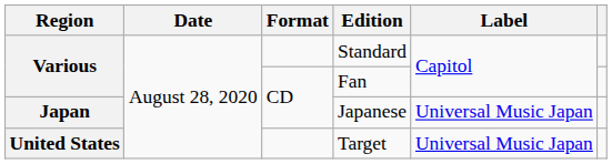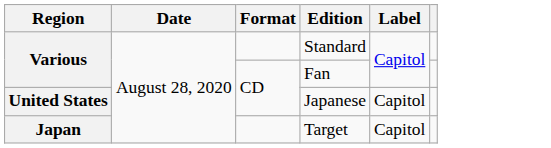Japanese | Region: Japan -> United States
Japanese | Label: Universal Music Japan -> Capitol
Target | Region: United States -> Japan
Target | Label: Universal Music Japan -> Capitol
